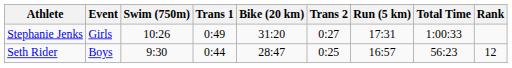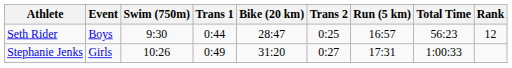rows swapped: Seth Rider <-> Stephanie Jenks
